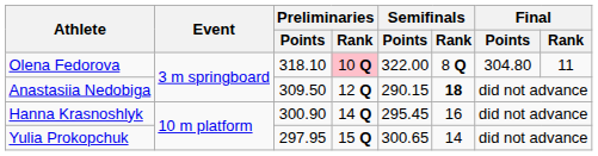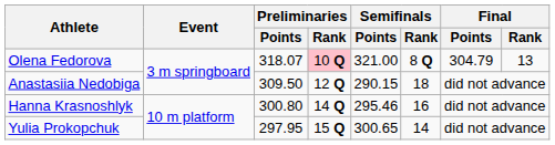Olena Fedorova | Preliminaries / Points: 318.10 -> 318.07
Olena Fedorova | Semifinals / Points: 322.00 -> 321.00
Olena Fedorova | Final / Points: 304.80 -> 304.79
Olena Fedorova | Final / Rank: 11 -> 13
Anastasiia Nedobiga | Semifinals / Rank: bold -> normal
Hanna Krasnoshlyk | Preliminaries / Points: 300.90 -> 300.80
Hanna Krasnoshlyk | Semifinals / Points: 295.45 -> 295.46
